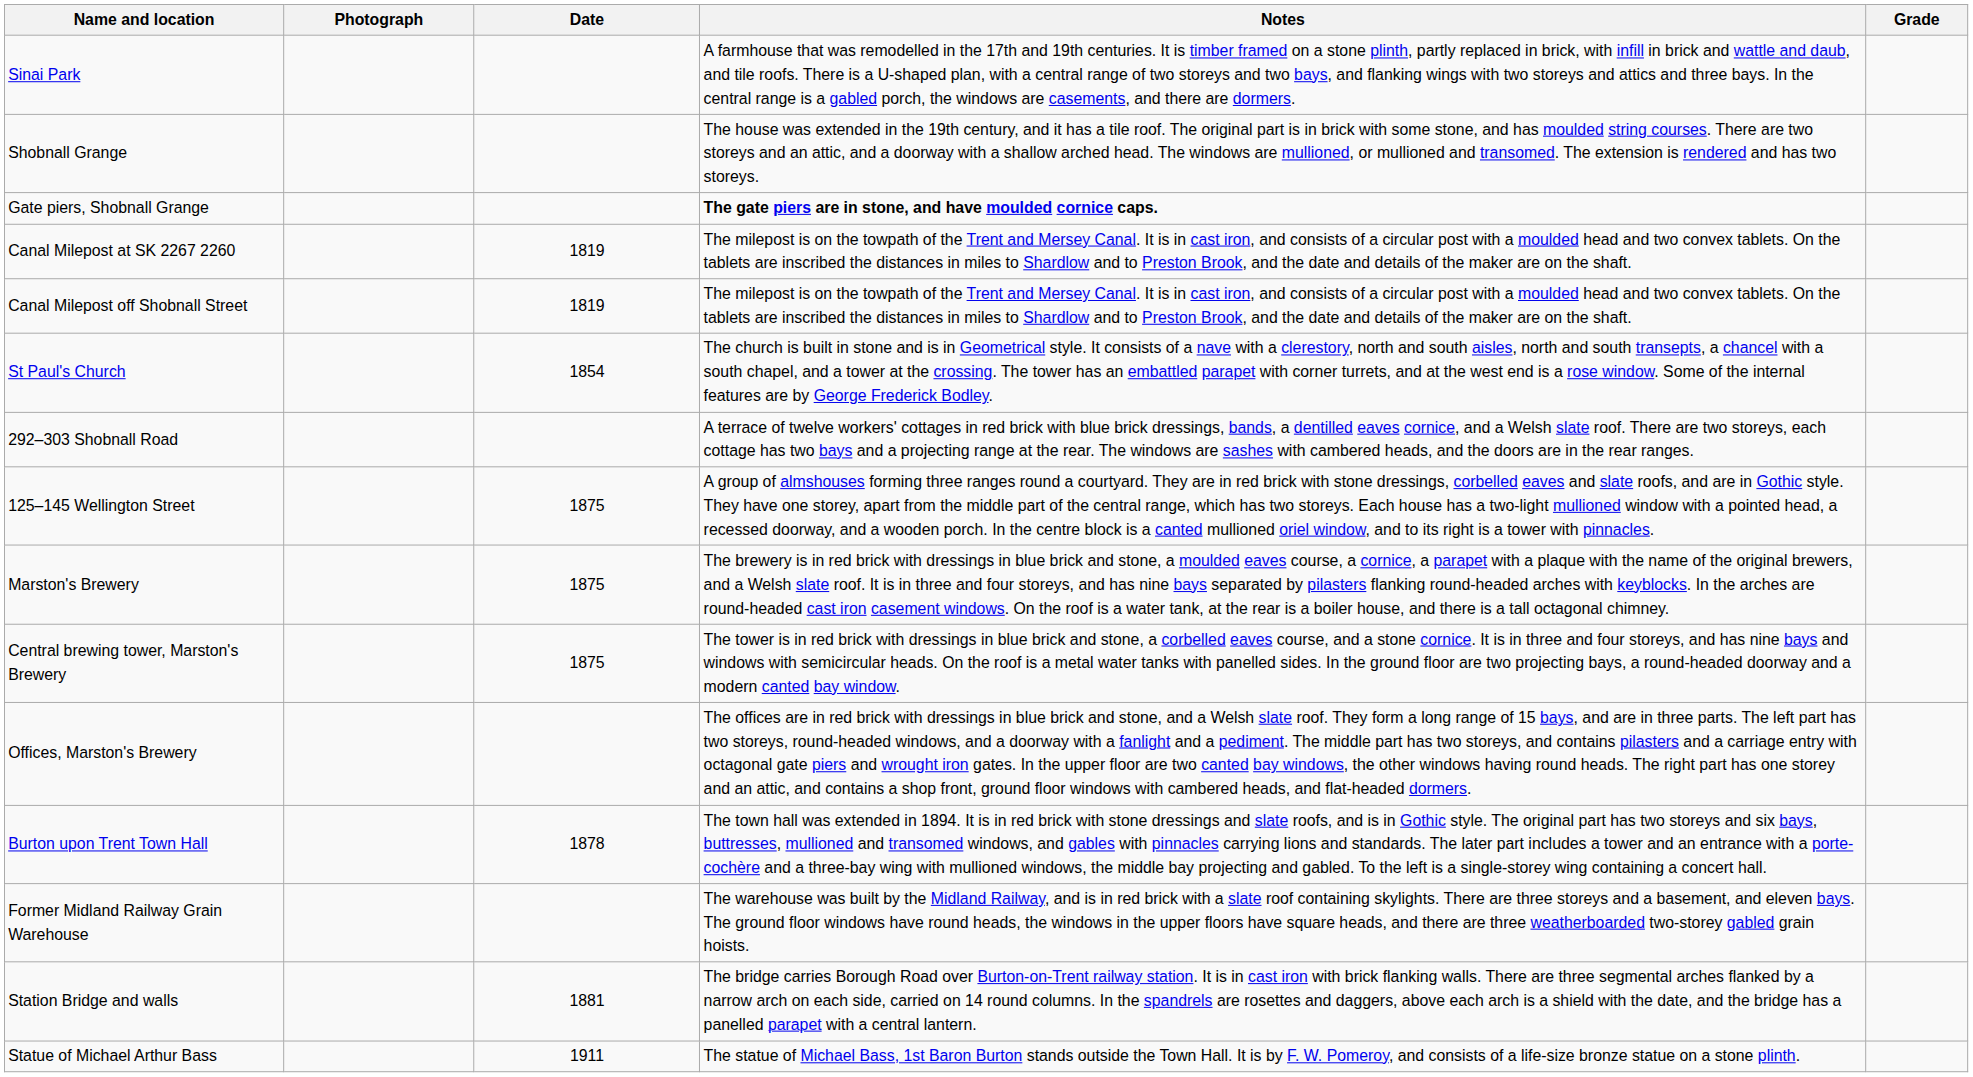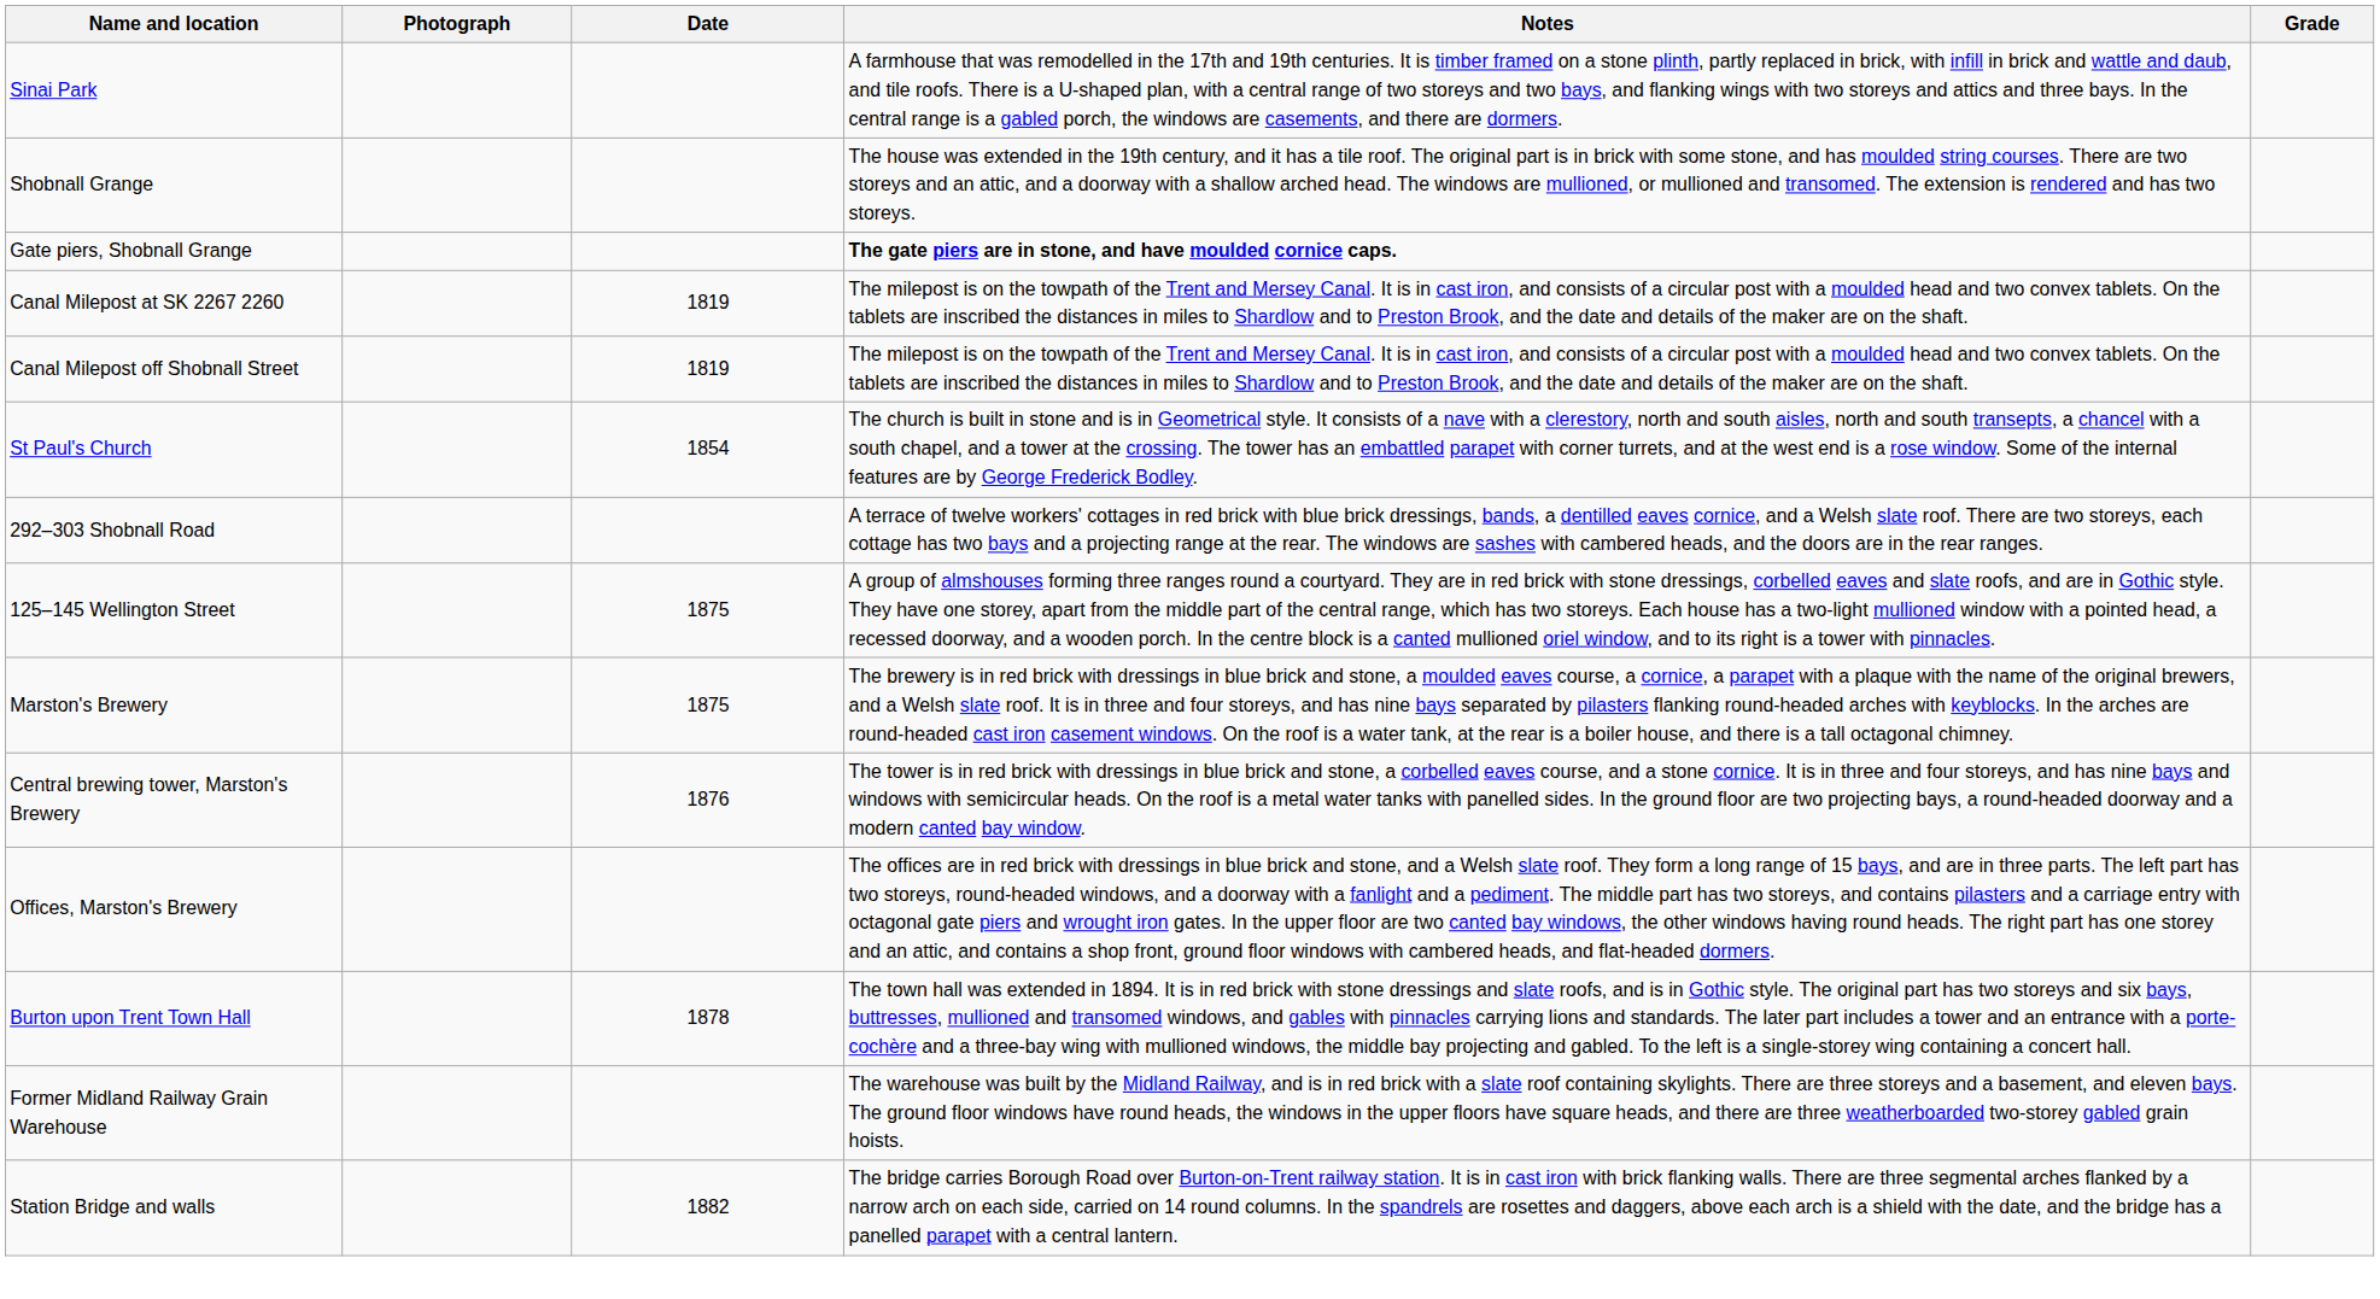Central brewing tower, Marston's Brewery | Date: 1875 -> 1876
Station Bridge and walls | Date: 1881 -> 1882
- row: Statue of Michael Arthur Bass | 1911 | The statue of Michael Bass, 1st Baron Burton stands outside the Town Hall. It is by F. W. Pomeroy, and consists of a life-size bronze statue on a stone plinth.
